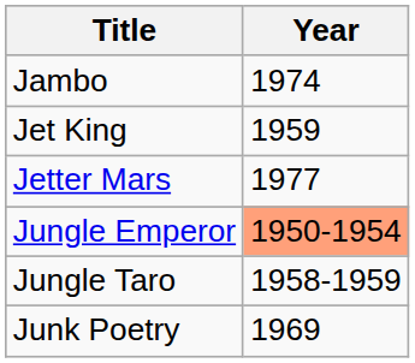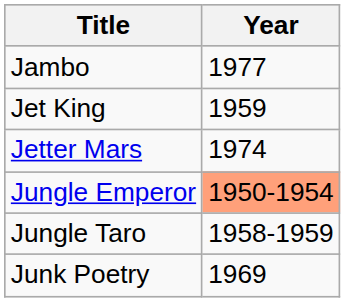Jambo | Year: 1974 -> 1977
Jetter Mars | Year: 1977 -> 1974
